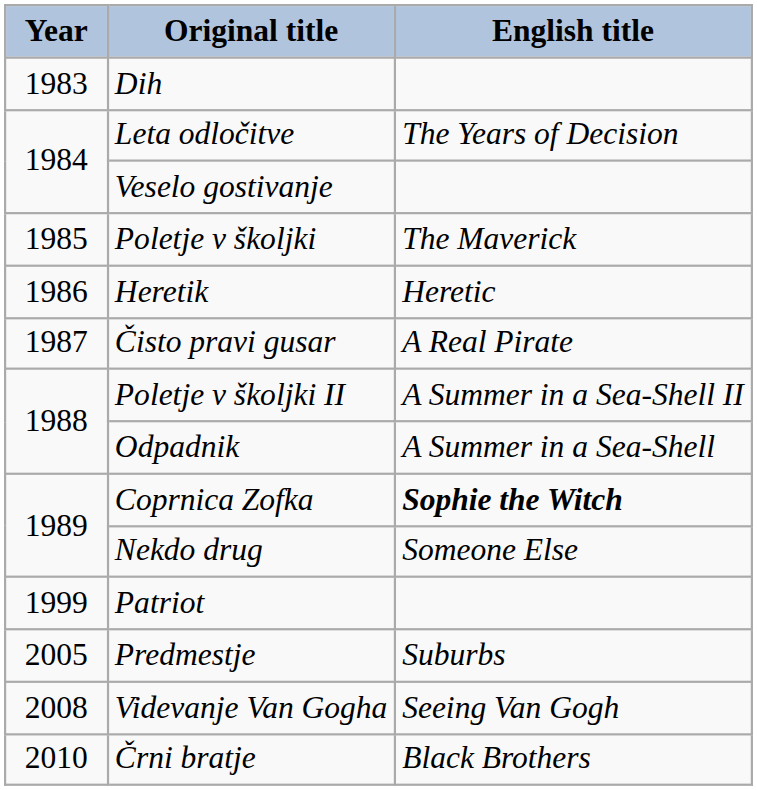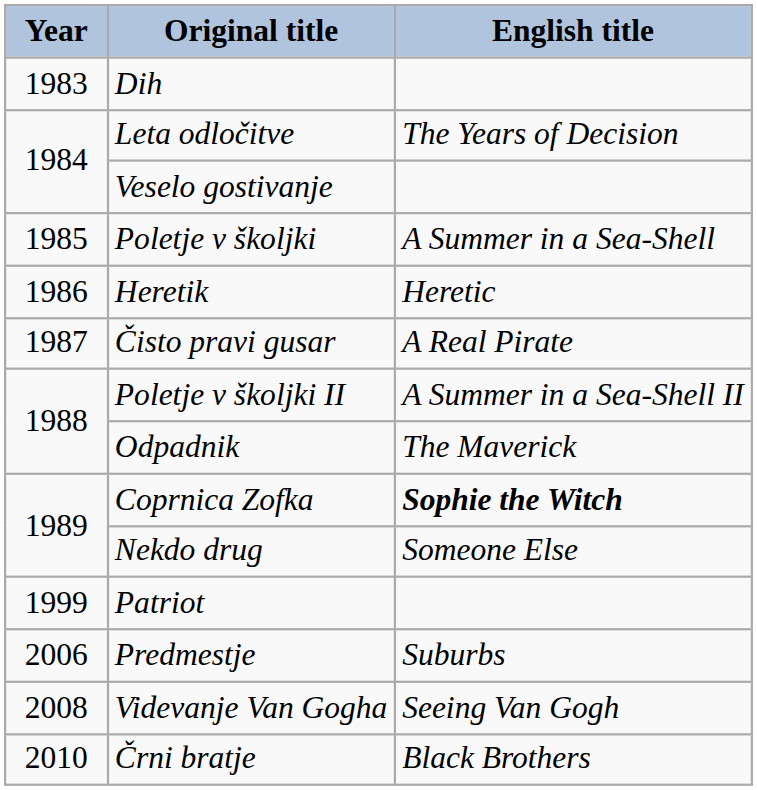Poletje v školjki | English title: The Maverick -> A Summer in a Sea-Shell
Odpadnik | English title: A Summer in a Sea-Shell -> The Maverick
Predmestje | Year: 2005 -> 2006
